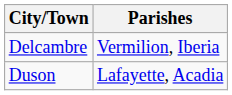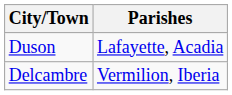rows swapped: Duson <-> Delcambre
